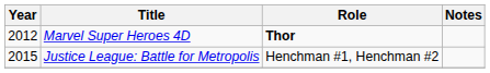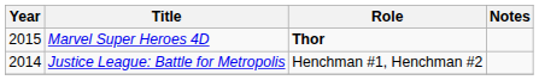Marvel Super Heroes 4D | Year: 2012 -> 2015
Justice League: Battle for Metropolis | Year: 2015 -> 2014
